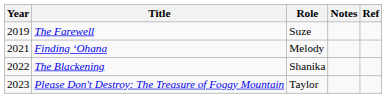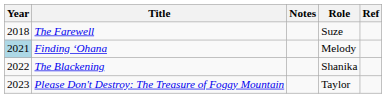columns swapped: Role <-> Notes
The Farewell | Year: 2019 -> 2018
Finding ʻOhana | Year: no background -> lightblue background
